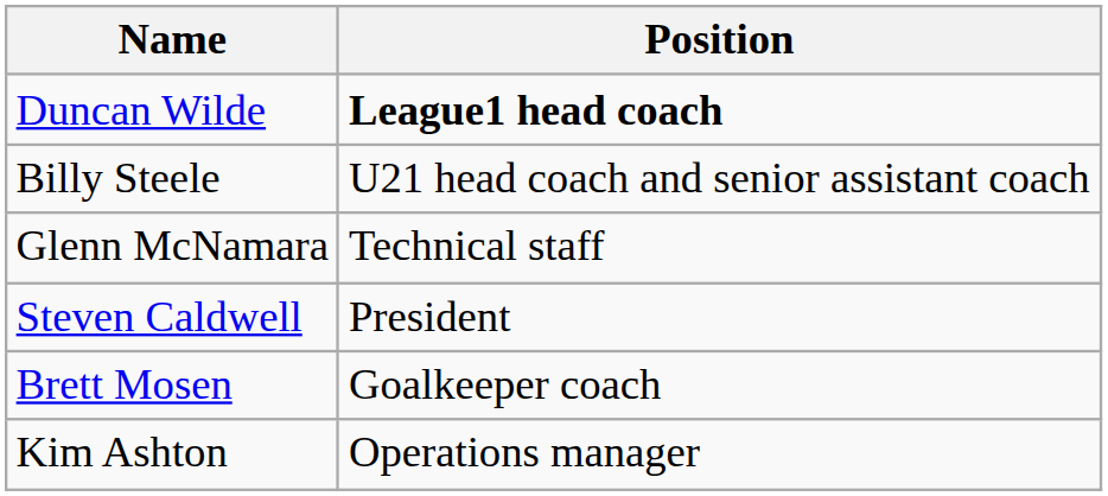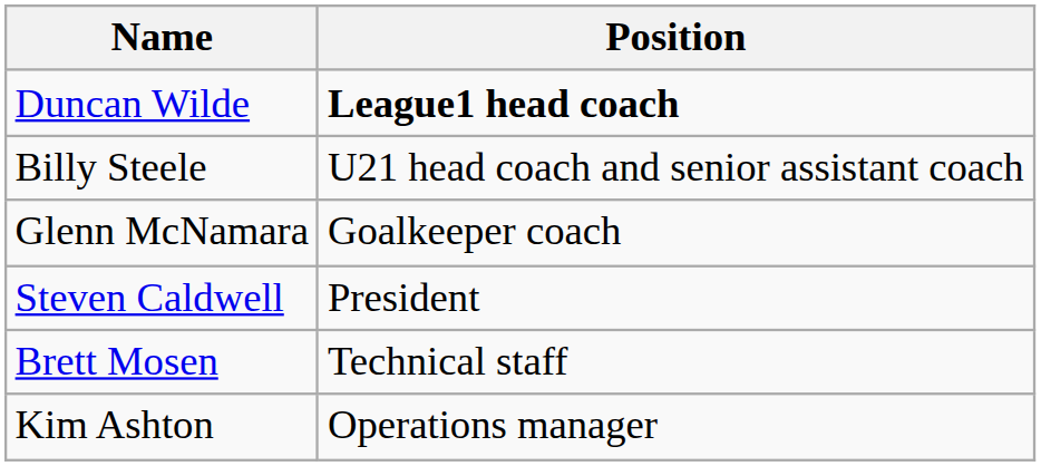Glenn McNamara | Position: Technical staff -> Goalkeeper coach
Brett Mosen | Position: Goalkeeper coach -> Technical staff
